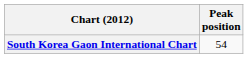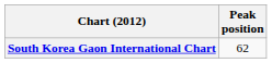South Korea Gaon International Chart | Peak position: 54 -> 62
